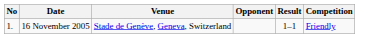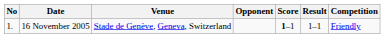+ column: Score | 1–1
